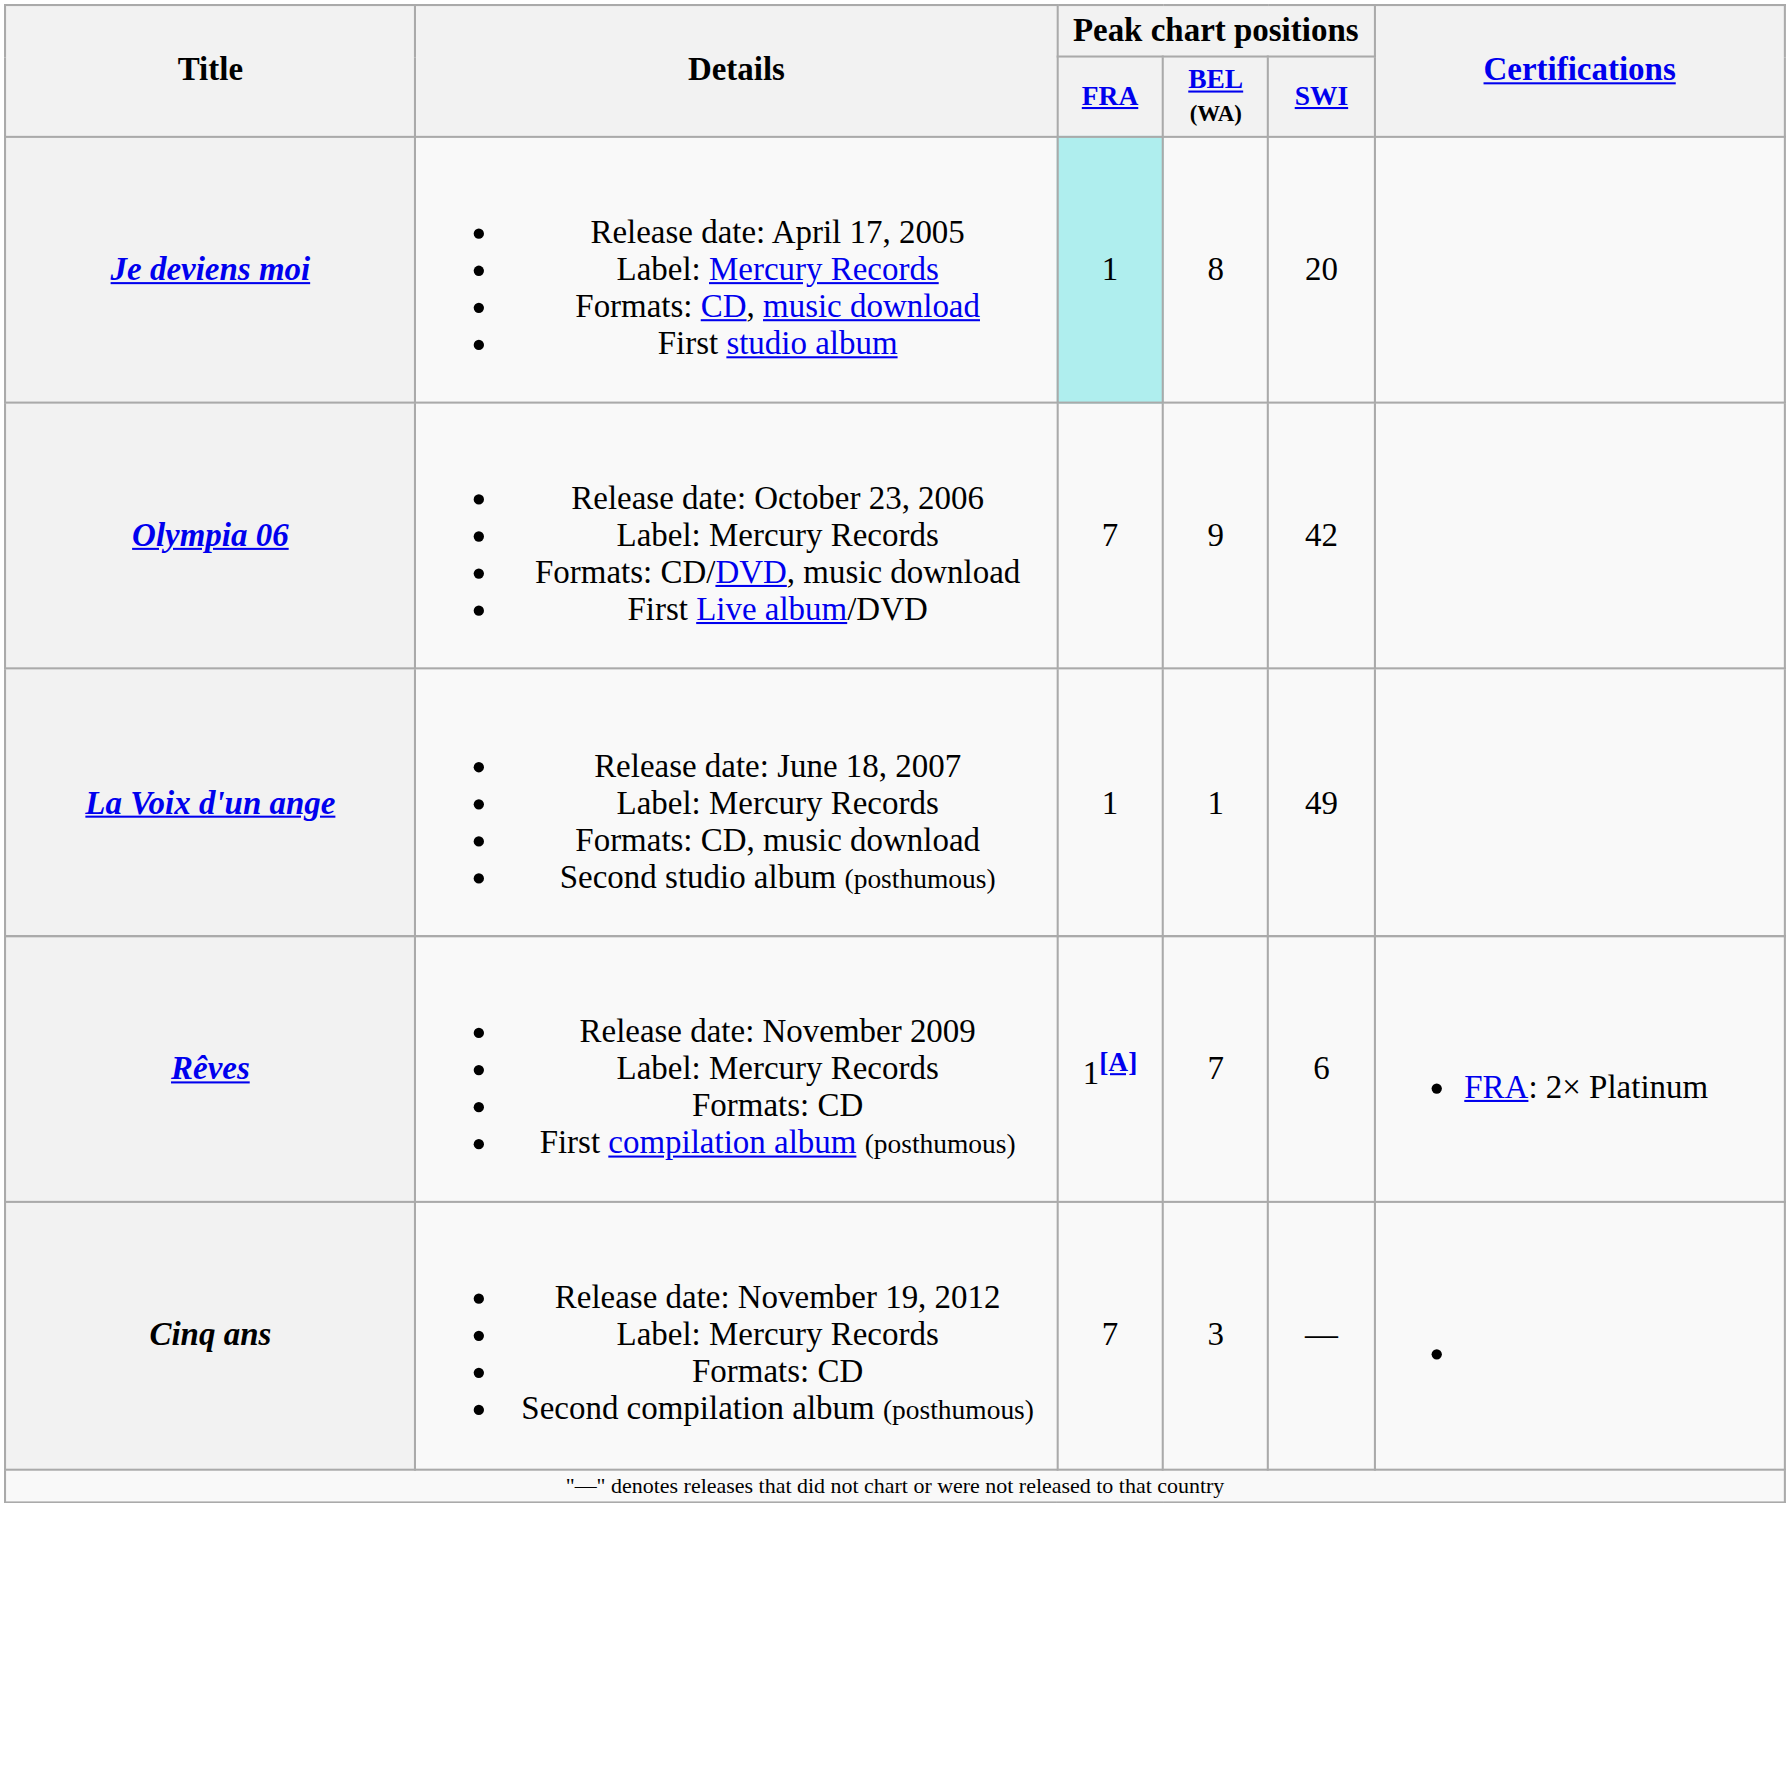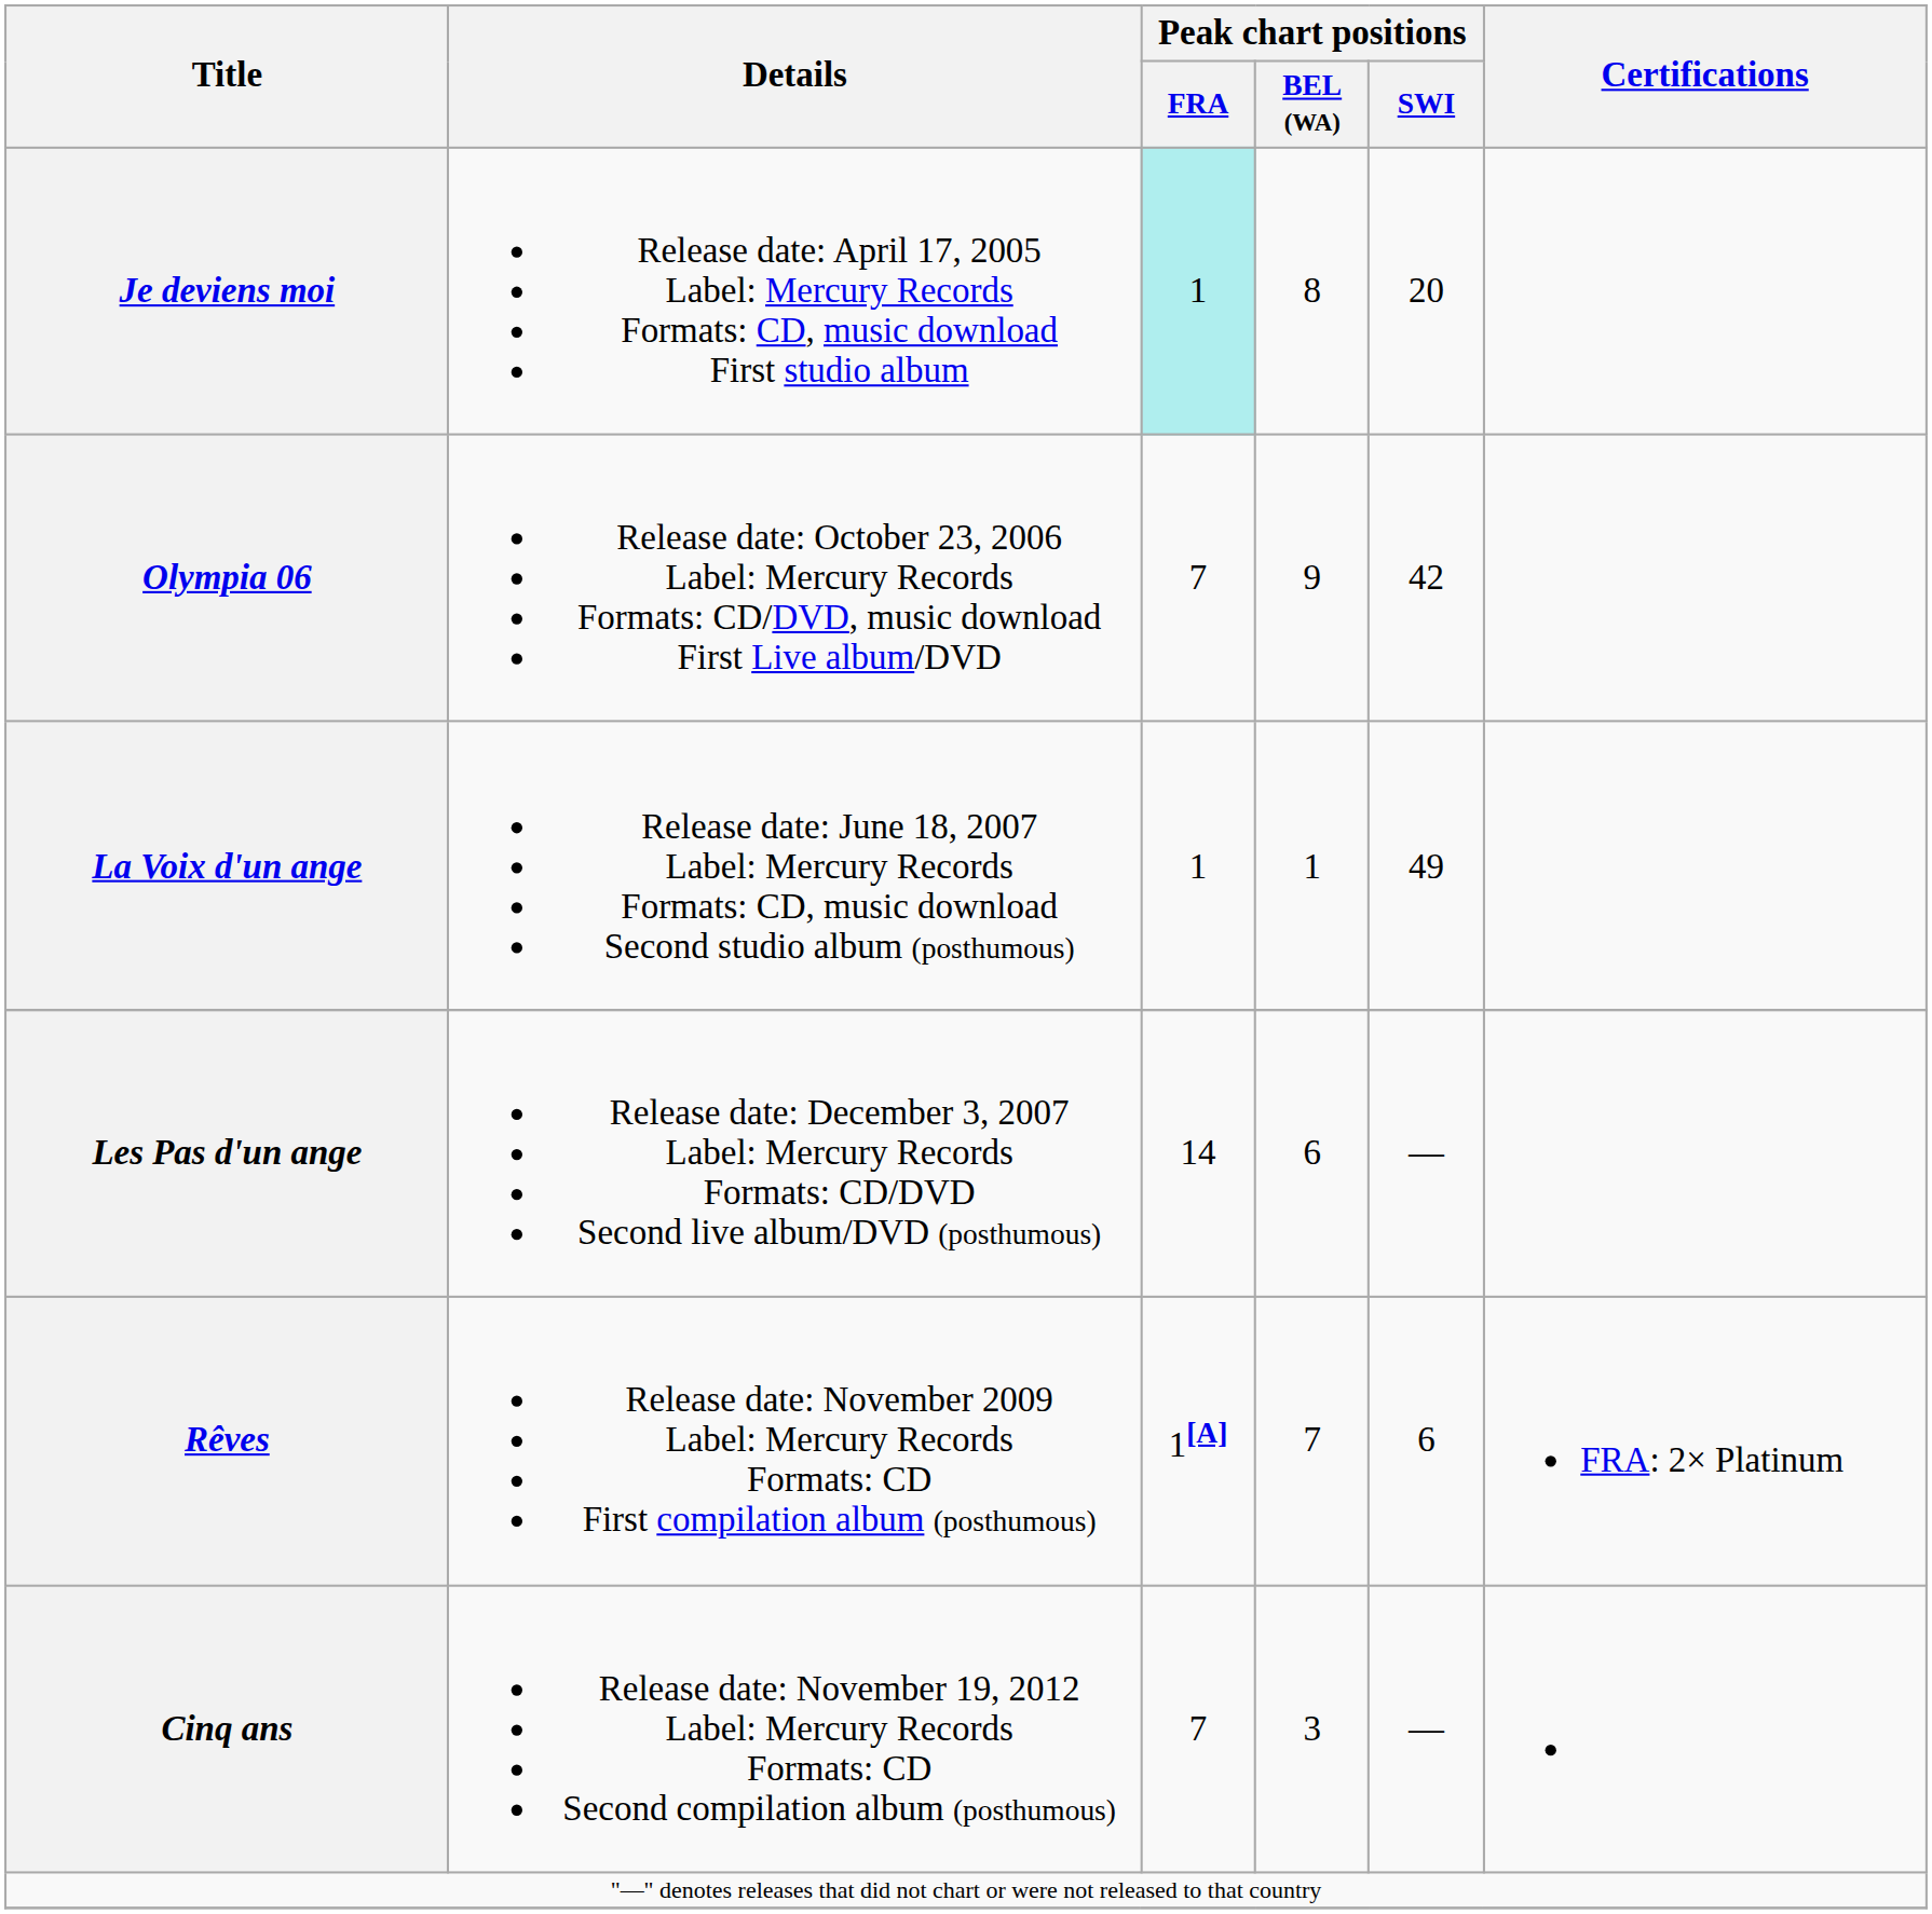+ row: Les Pas d'un ange | Release date: December 3, 2007 Label: Mercury Records Formats: CD/DVD Second live album/DVD (posthumous) | 14 | 6 | —
